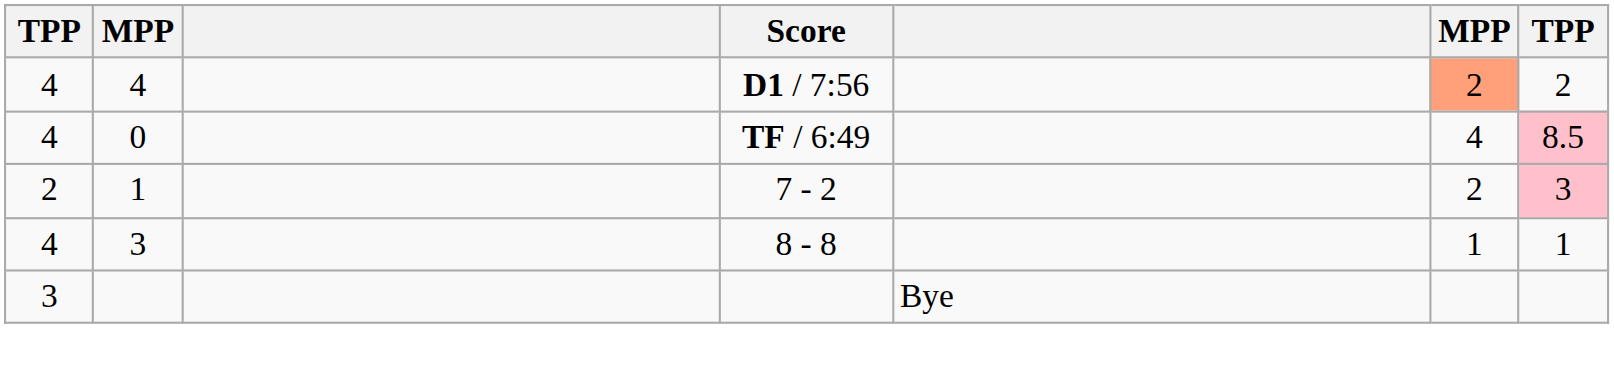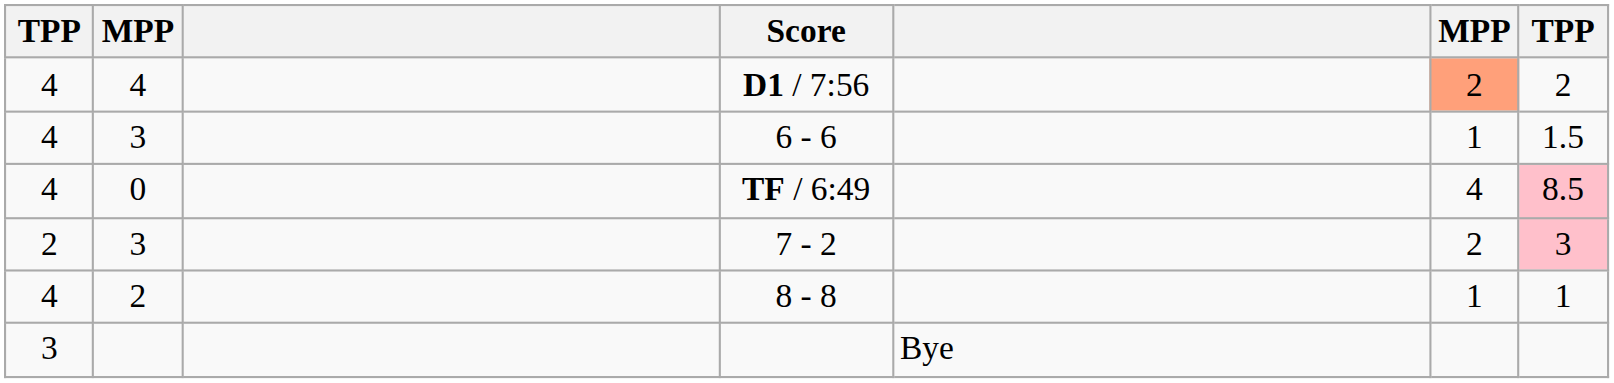+ row: 4 | 3 | 6 - 6 | 1 | 1.5
7 - 2 | column 2: 1 -> 3
8 - 8 | column 2: 3 -> 2
